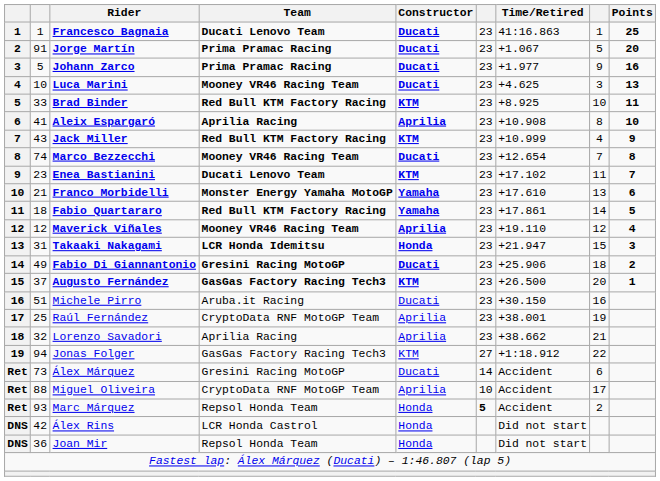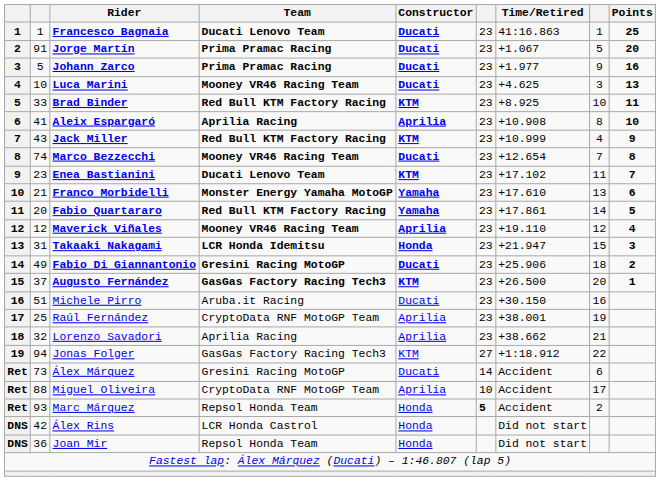Fabio Quartararo | column 2: 18 -> 20
